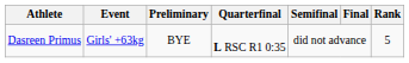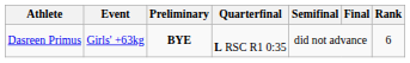Dasreen Primus | Preliminary: normal -> bold
Dasreen Primus | Rank: 5 -> 6
